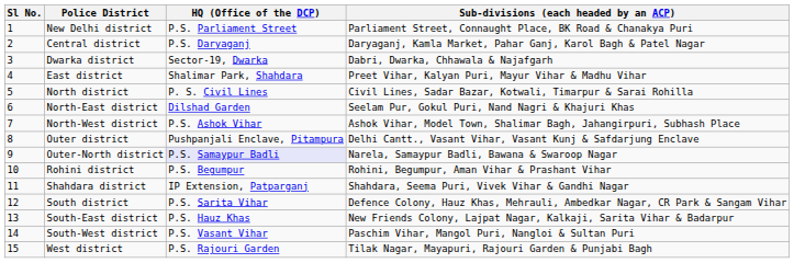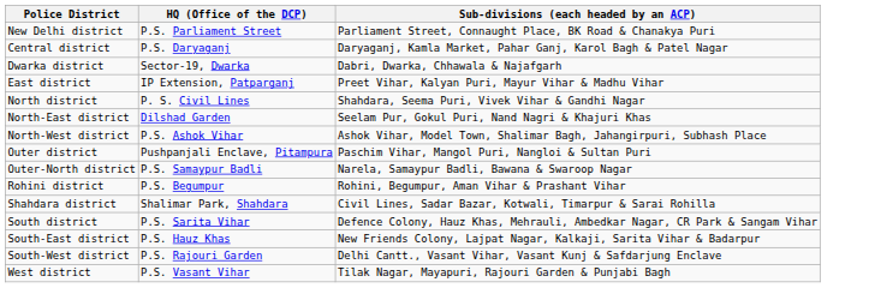- column: Sl No. | 1 | 2 | 3 | 4 | 5 | 6 | 7 | 8 | 9 | 10 | 11 | 12 | 13 | 14 | 15
East district | HQ (Office of the DCP): Shalimar Park, Shahdara -> IP Extension, Patparganj
North district | Sub-divisions (each headed by an ACP): Civil Lines, Sadar Bazar, Kotwali, Timarpur & Sarai Rohilla -> Shahdara, Seema Puri, Vivek Vihar & Gandhi Nagar
Outer district | Sub-divisions (each headed by an ACP): Delhi Cantt., Vasant Vihar, Vasant Kunj & Safdarjung Enclave -> Paschim Vihar, Mangol Puri, Nangloi & Sultan Puri
Outer-North district | HQ (Office of the DCP): lavender background -> no background
Shahdara district | HQ (Office of the DCP): IP Extension, Patparganj -> Shalimar Park, Shahdara
Shahdara district | Sub-divisions (each headed by an ACP): Shahdara, Seema Puri, Vivek Vihar & Gandhi Nagar -> Civil Lines, Sadar Bazar, Kotwali, Timarpur & Sarai Rohilla
South-West district | HQ (Office of the DCP): P.S. Vasant Vihar -> P.S. Rajouri Garden
South-West district | Sub-divisions (each headed by an ACP): Paschim Vihar, Mangol Puri, Nangloi & Sultan Puri -> Delhi Cantt., Vasant Vihar, Vasant Kunj & Safdarjung Enclave
West district | HQ (Office of the DCP): P.S. Rajouri Garden -> P.S. Vasant Vihar
